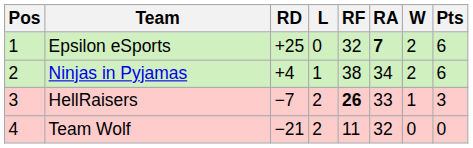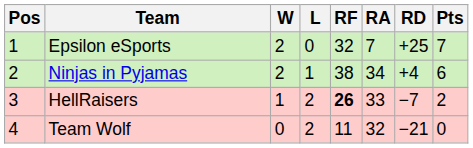columns swapped: W <-> RD
Epsilon eSports | RA: bold -> normal
Epsilon eSports | Pts: 6 -> 7
HellRaisers | Pts: 3 -> 2
